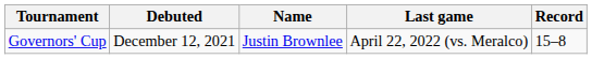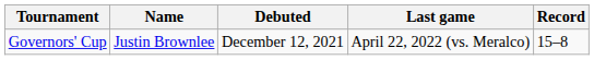columns swapped: Name <-> Debuted
